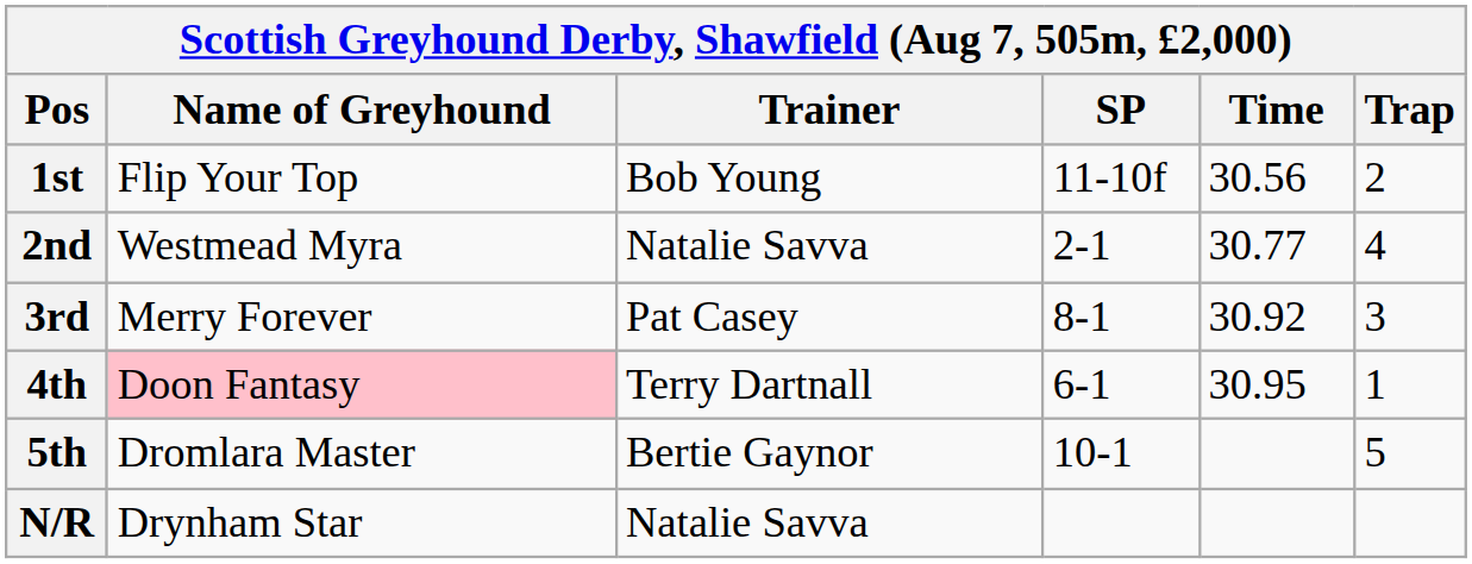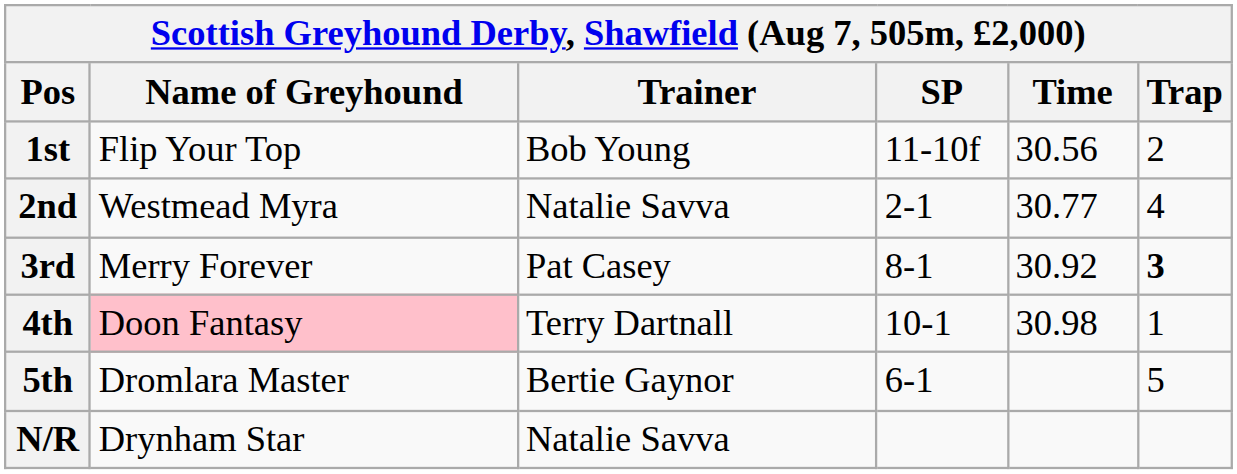3rd | Trap: normal -> bold
4th | SP: 6-1 -> 10-1
4th | Time: 30.95 -> 30.98
5th | SP: 10-1 -> 6-1
